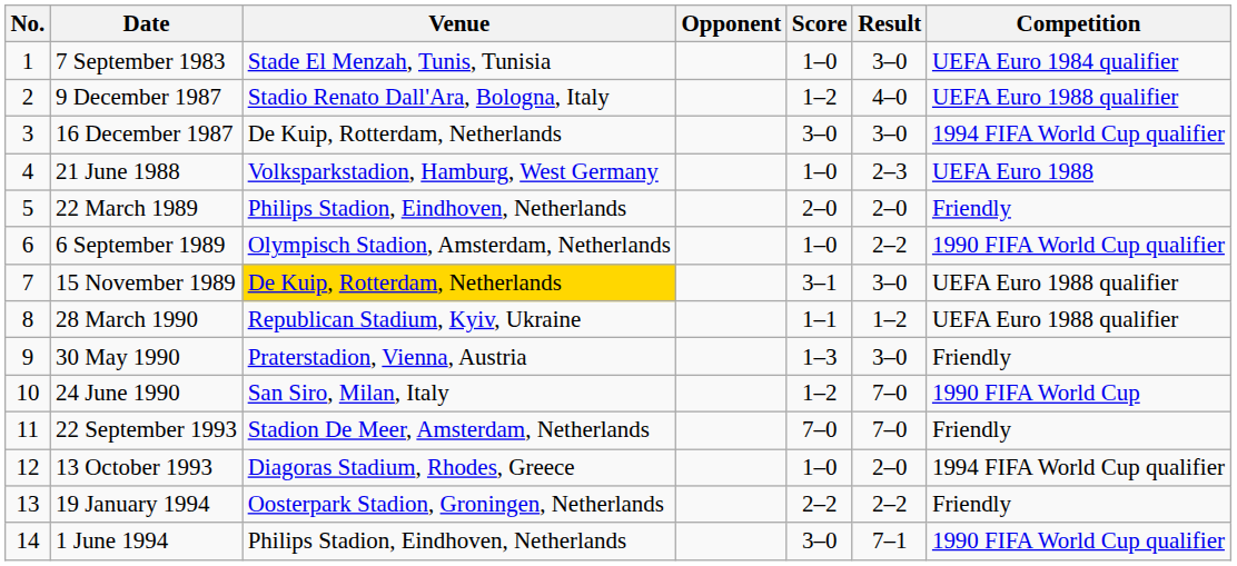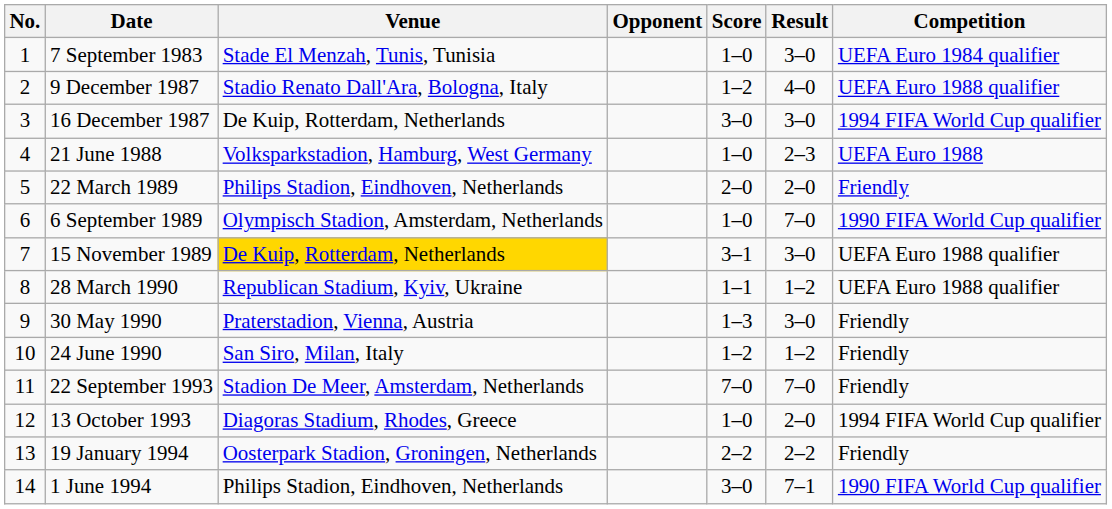6 September 1989 | Result: 2–2 -> 7–0
24 June 1990 | Result: 7–0 -> 1–2
24 June 1990 | Competition: 1990 FIFA World Cup -> Friendly
